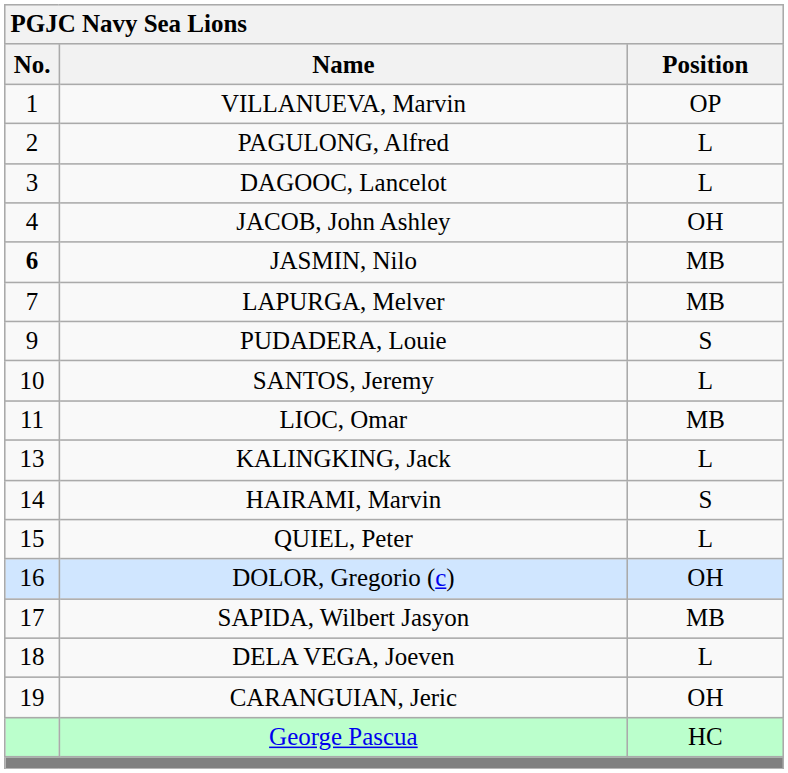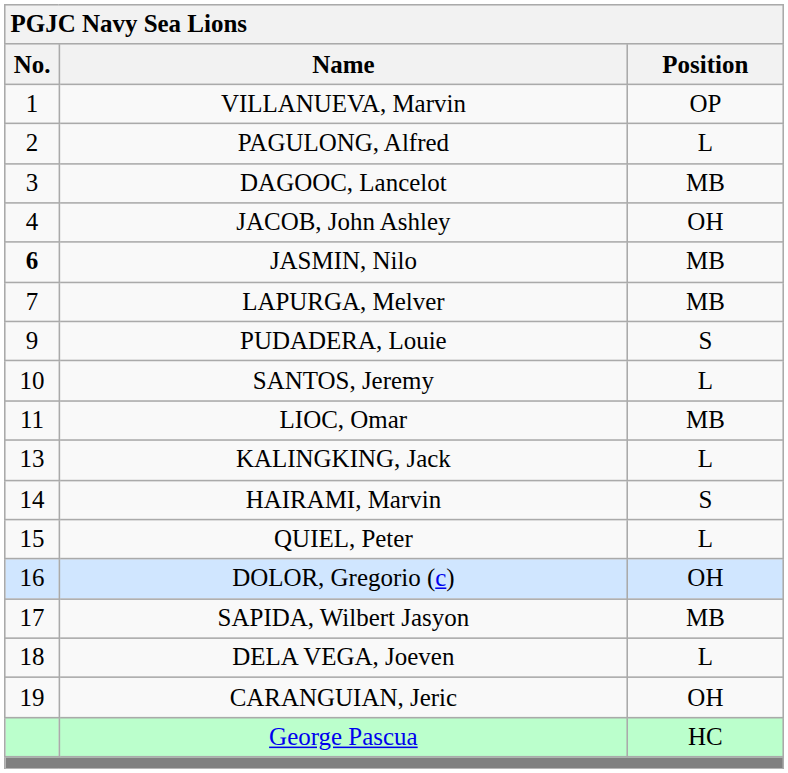DAGOOC, Lancelot | Position: L -> MB
